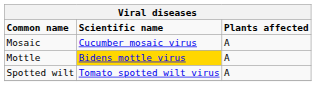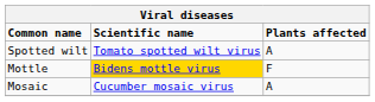rows swapped: Mosaic <-> Spotted wilt
Mottle | Plants affected: A -> F
